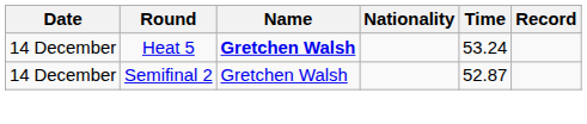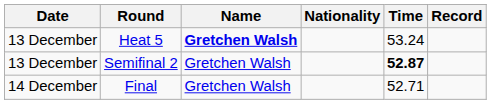Heat 5 | Date: 14 December -> 13 December
Semifinal 2 | Date: 14 December -> 13 December
Semifinal 2 | Time: normal -> bold
+ row: 14 December | Final | Gretchen Walsh | 52.71
